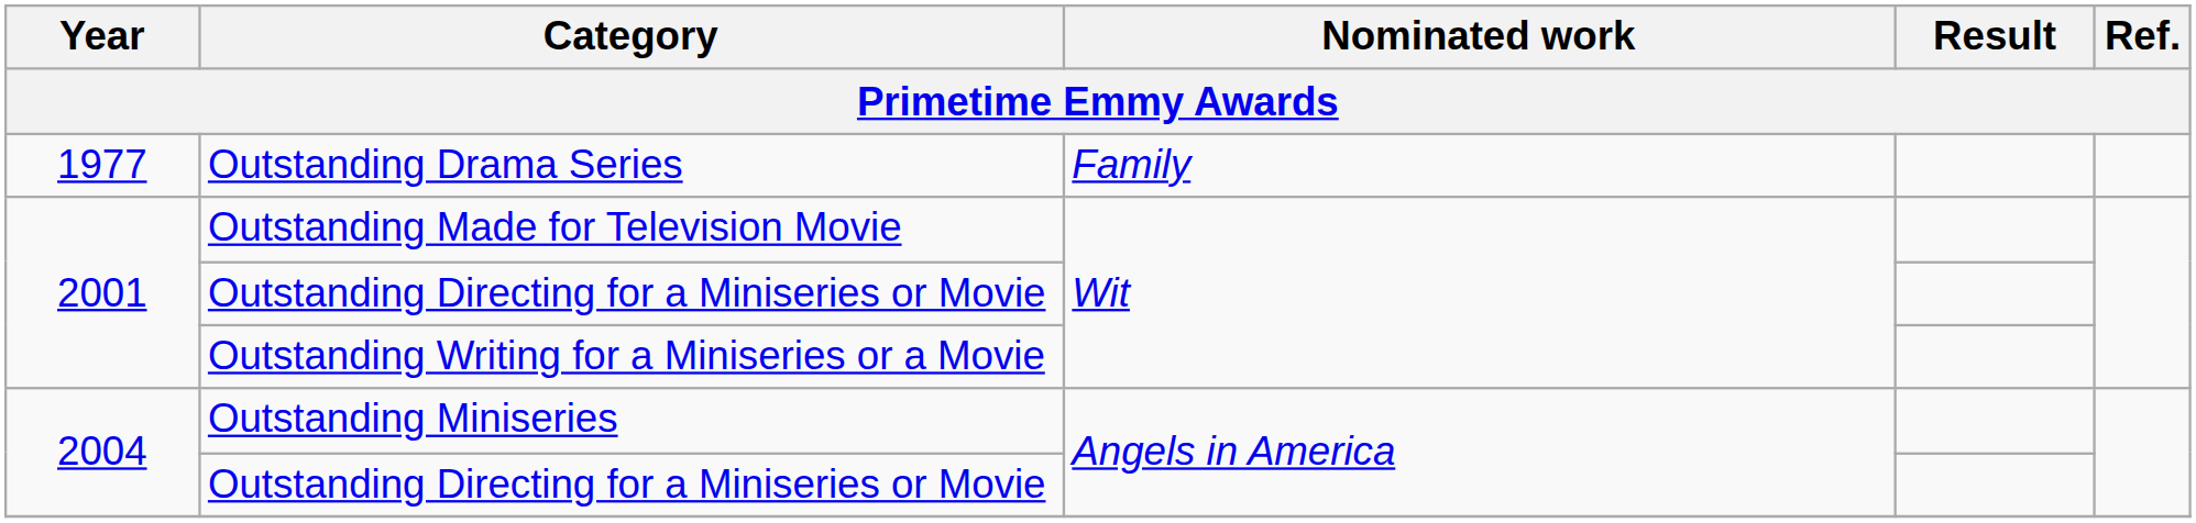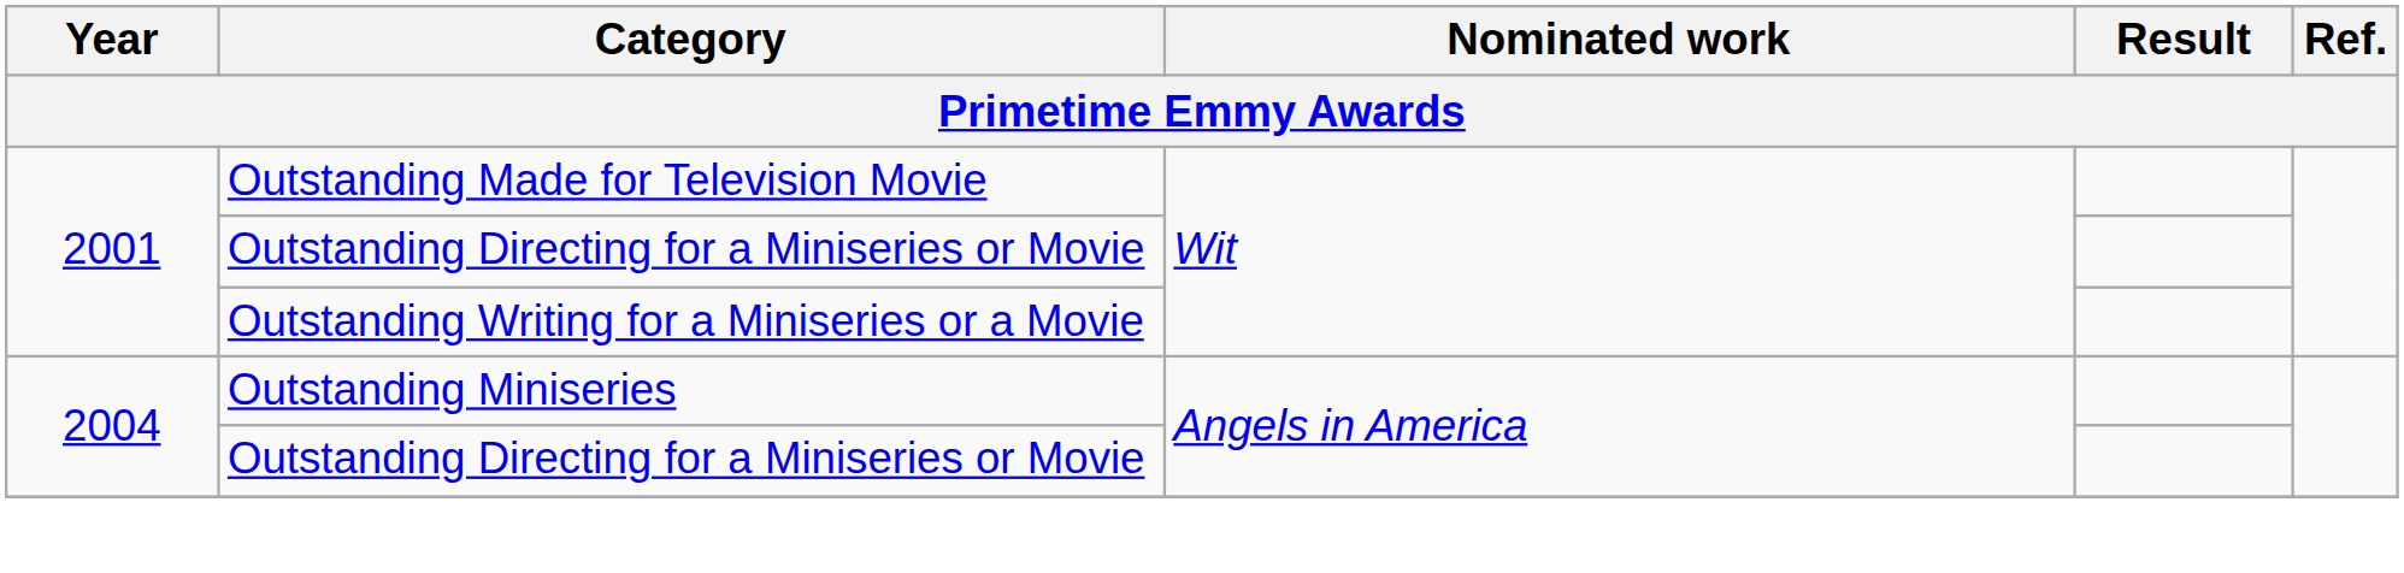- row: 1977 | Outstanding Drama Series | Family
